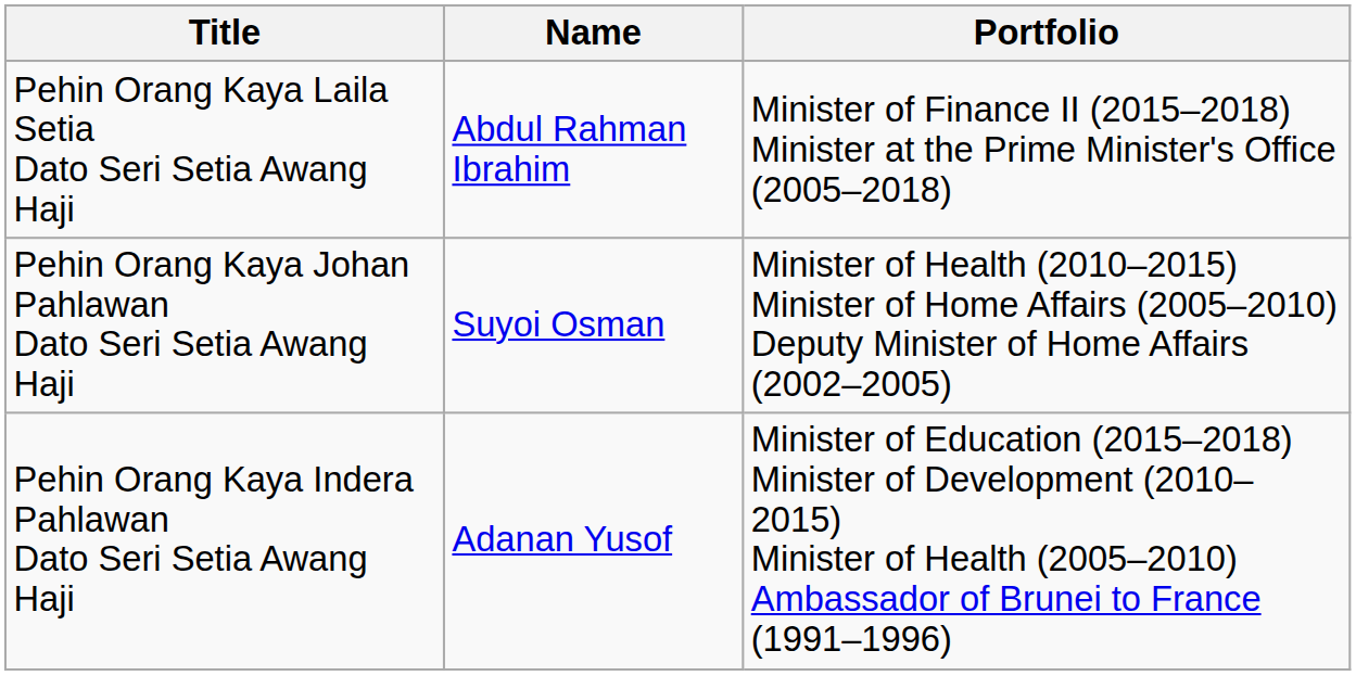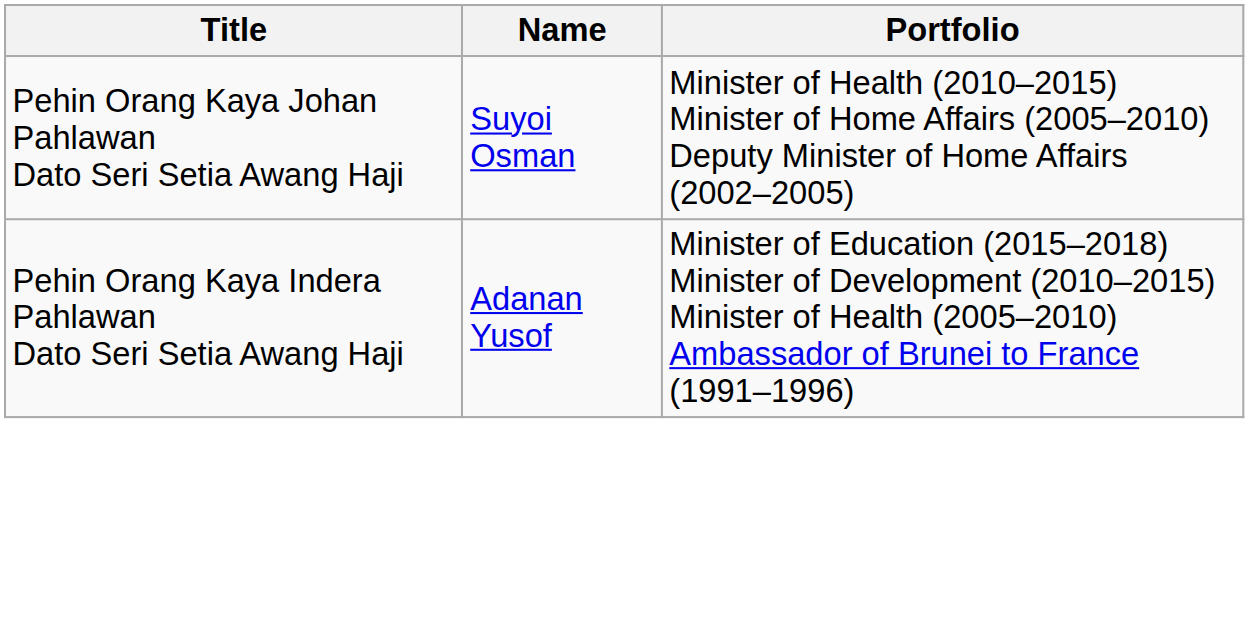- row: Pehin Orang Kaya Laila Setia Dato Seri Setia Awang Haji | Abdul Rahman Ibrahim | Minister of Finance II (2015–2018) Minister at the Prime Minister's Office (2005–2018)
